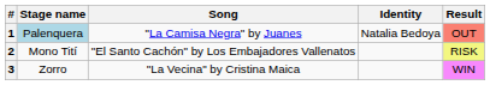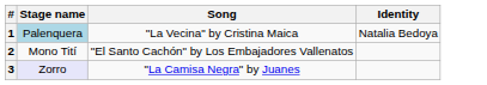- column: Result | OUT | RISK | WIN
1 | Song: "La Camisa Negra" by Juanes -> "La Vecina" by Cristina Maica
3 | Stage name: no background -> lavender background
3 | Song: "La Vecina" by Cristina Maica -> "La Camisa Negra" by Juanes
